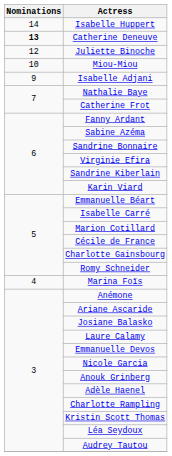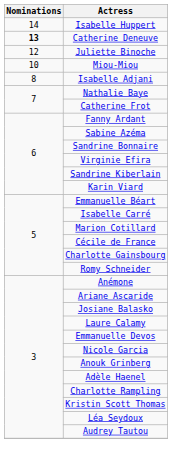Isabelle Adjani | Nominations: 9 -> 8
- row: 4 | Marina Foïs
